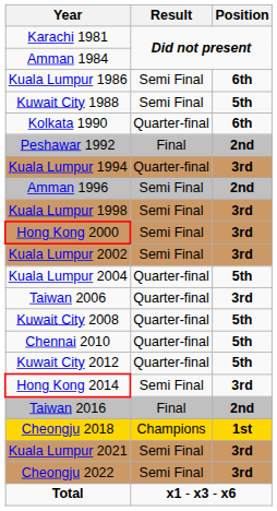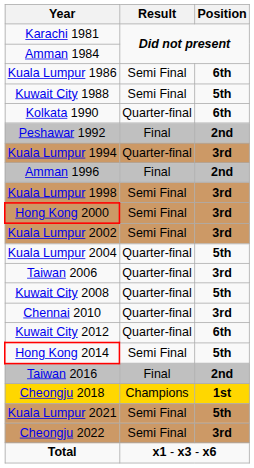Amman 1996 | Result: Semi Final -> Final
Chennai 2010 | Position: 5th -> 3rd
Kuwait City 2012 | Position: 5th -> 6th
Hong Kong 2014 | Position: 3rd -> 5th
Kuala Lumpur 2021 | Position: 3rd -> 5th
